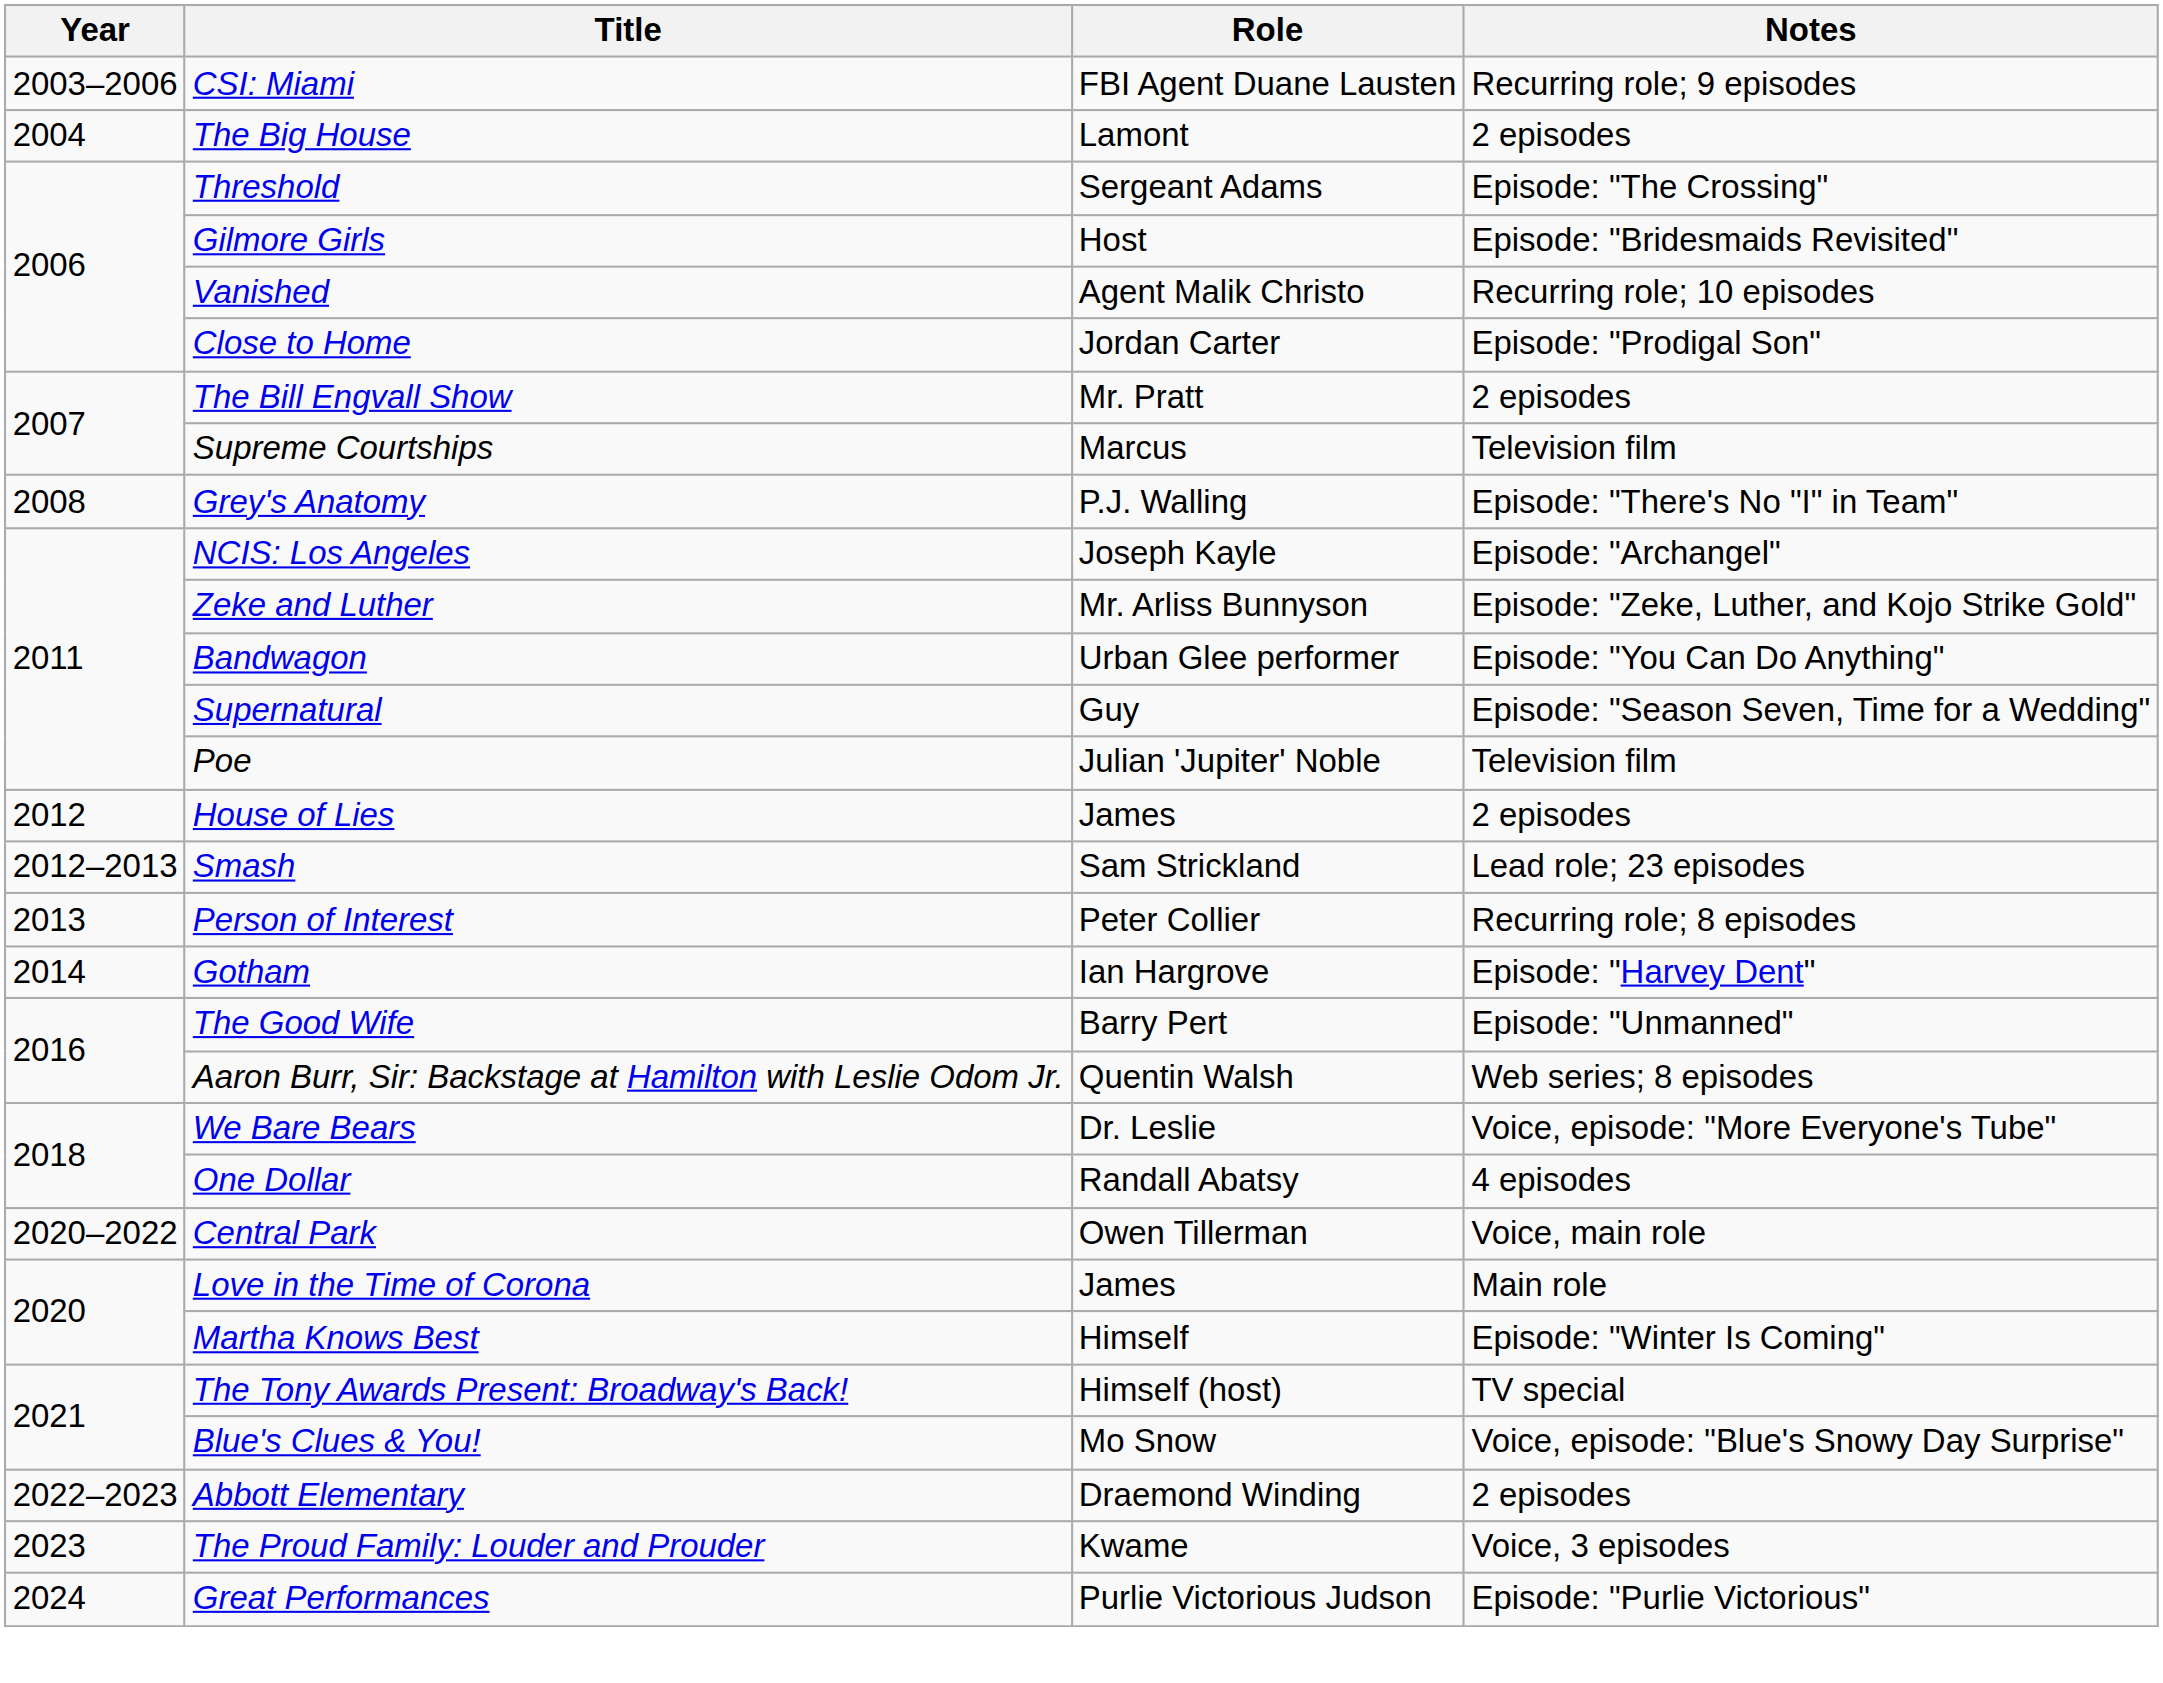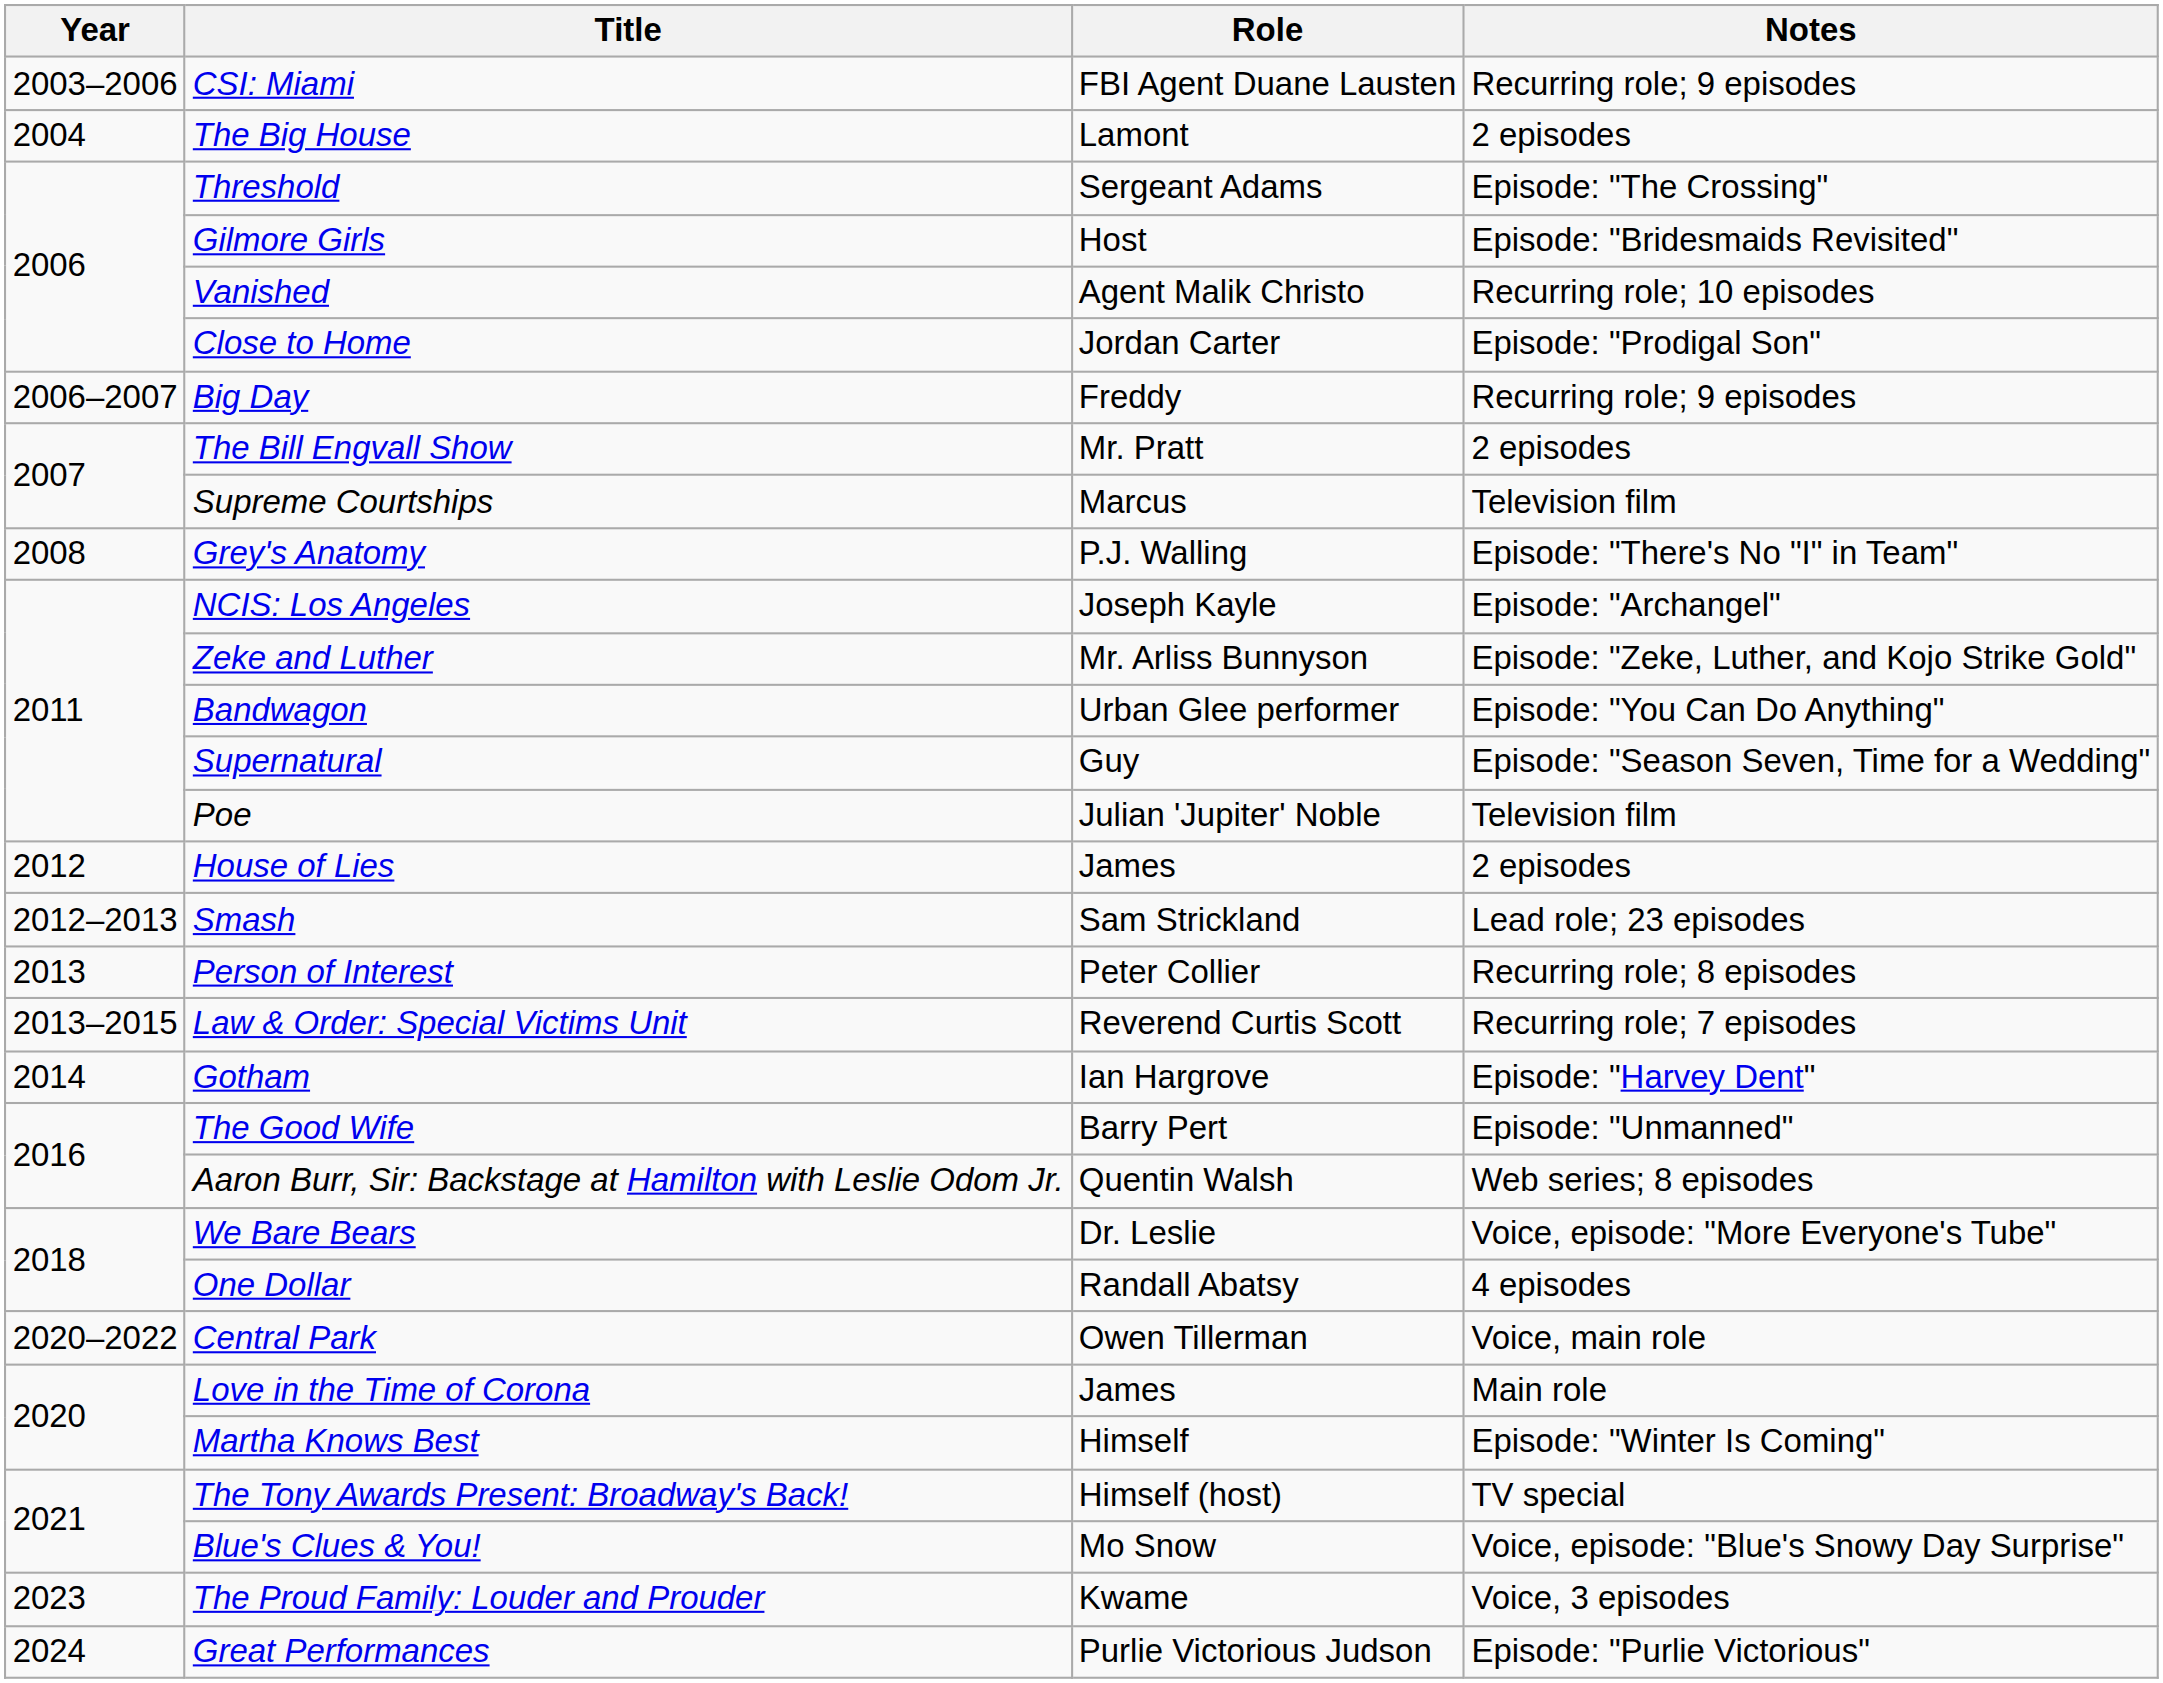+ row: 2006–2007 | Big Day | Freddy | Recurring role; 9 episodes
+ row: 2013–2015 | Law & Order: Special Victims Unit | Reverend Curtis Scott | Recurring role; 7 episodes
- row: 2022–2023 | Abbott Elementary | Draemond Winding | 2 episodes
